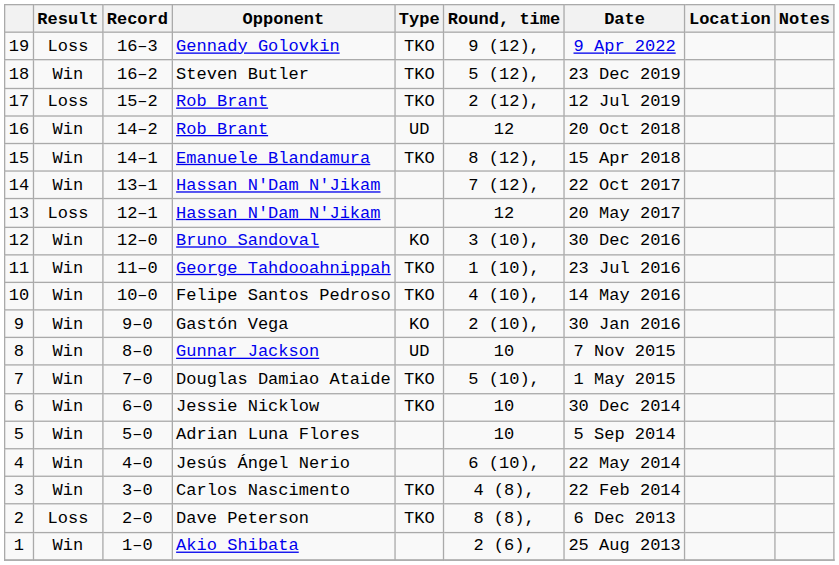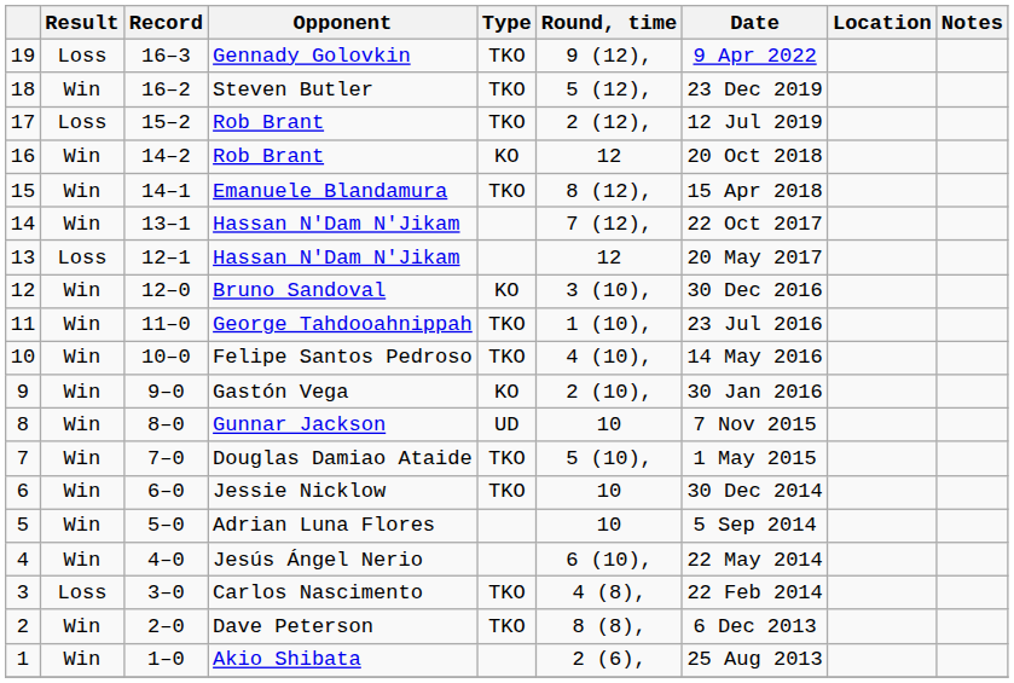16 | Type: UD -> KO
3 | Result: Win -> Loss
2 | Result: Loss -> Win
